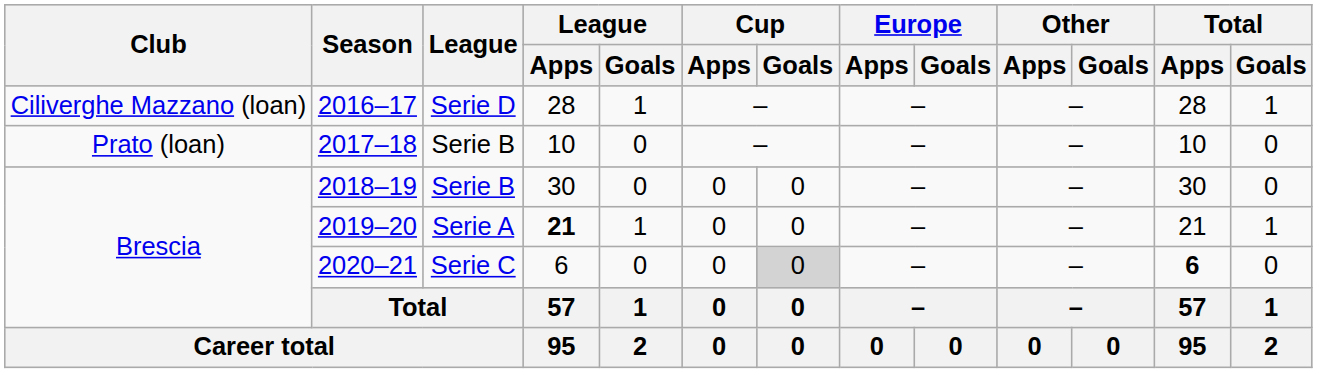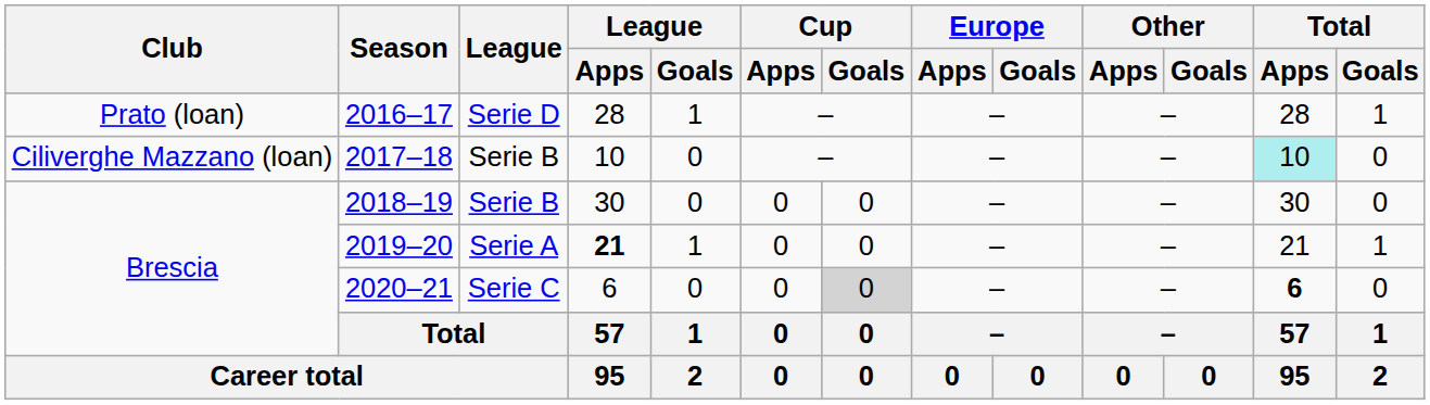2016–17 | Club: Ciliverghe Mazzano (loan) -> Prato (loan)
2017–18 | Club: Prato (loan) -> Ciliverghe Mazzano (loan)
2017–18 | Total / Apps: no background -> paleturquoise background
